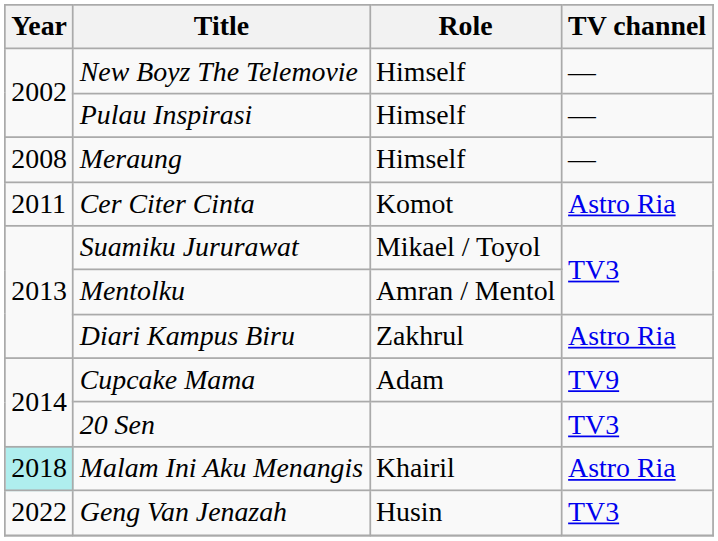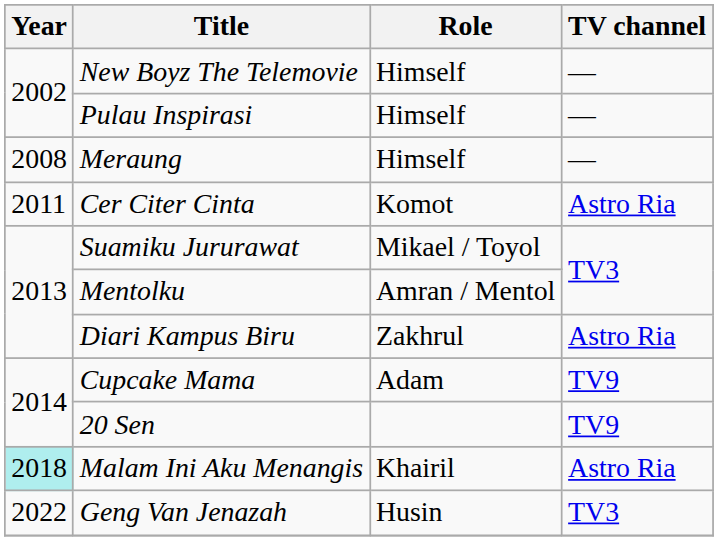20 Sen | TV channel: TV3 -> TV9
